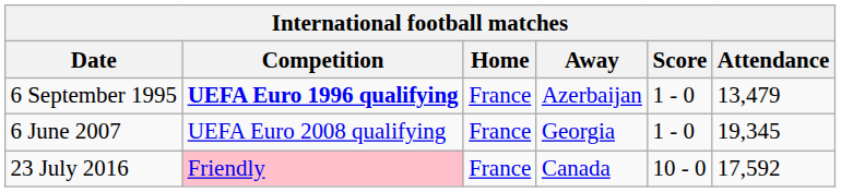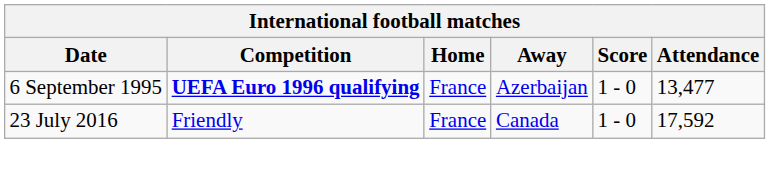6 September 1995 | Attendance: 13,479 -> 13,477
- row: 6 June 2007 | UEFA Euro 2008 qualifying | France | Georgia | 1 - 0 | 19,345
23 July 2016 | Competition: pink background -> no background
23 July 2016 | Score: 10 - 0 -> 1 - 0
